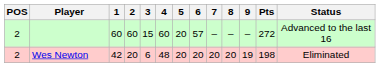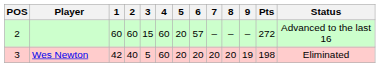Wes Newton | POS: 2 -> 3
Wes Newton | 2: 20 -> 40
Wes Newton | 3: 6 -> 5
Wes Newton | 4: 48 -> 60
